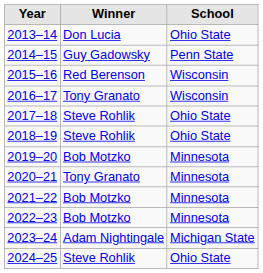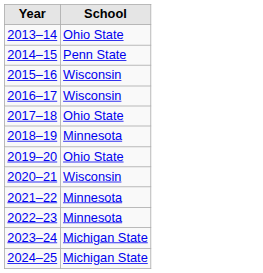- column: Winner | Don Lucia | Guy Gadowsky | Red Berenson | Tony Granato | Steve Rohlik | Steve Rohlik | Bob Motzko | Tony Granato | Bob Motzko | Bob Motzko | Adam Nightingale | Steve Rohlik
2018–19 | School: Ohio State -> Minnesota
2019–20 | School: Minnesota -> Ohio State
2020–21 | School: Minnesota -> Wisconsin
2024–25 | School: Ohio State -> Michigan State
